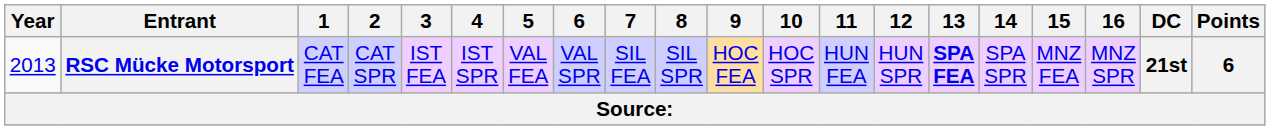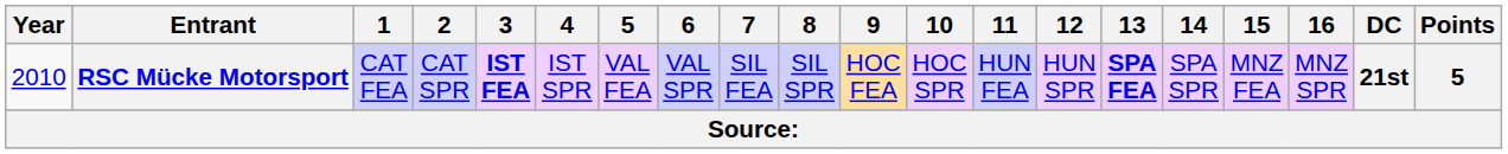RSC Mücke Motorsport | Year: 2013 -> 2010
RSC Mücke Motorsport | 3: normal -> bold
RSC Mücke Motorsport | Points: 6 -> 5
